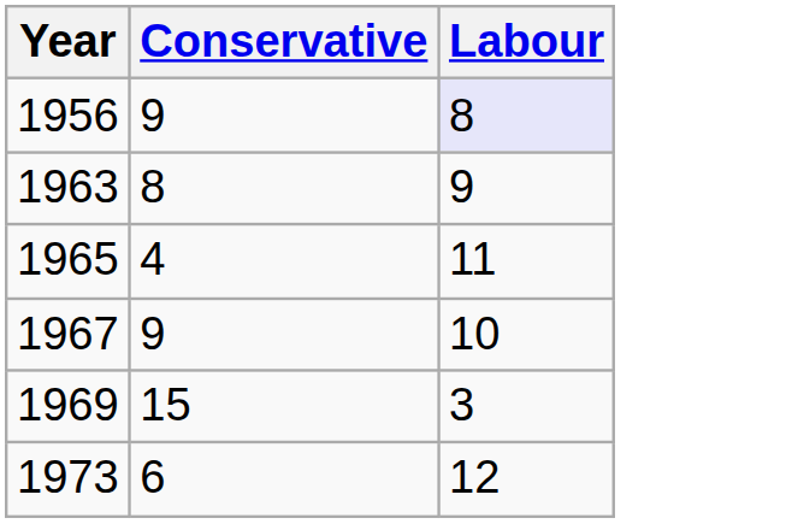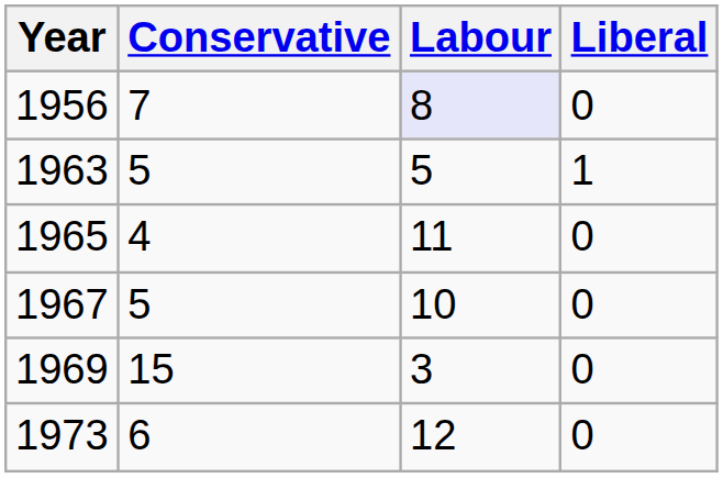+ column: Liberal | 0 | 1 | 0 | 0 | 0 | 0
1956 | Conservative: 9 -> 7
1963 | Conservative: 8 -> 5
1963 | Labour: 9 -> 5
1967 | Conservative: 9 -> 5
